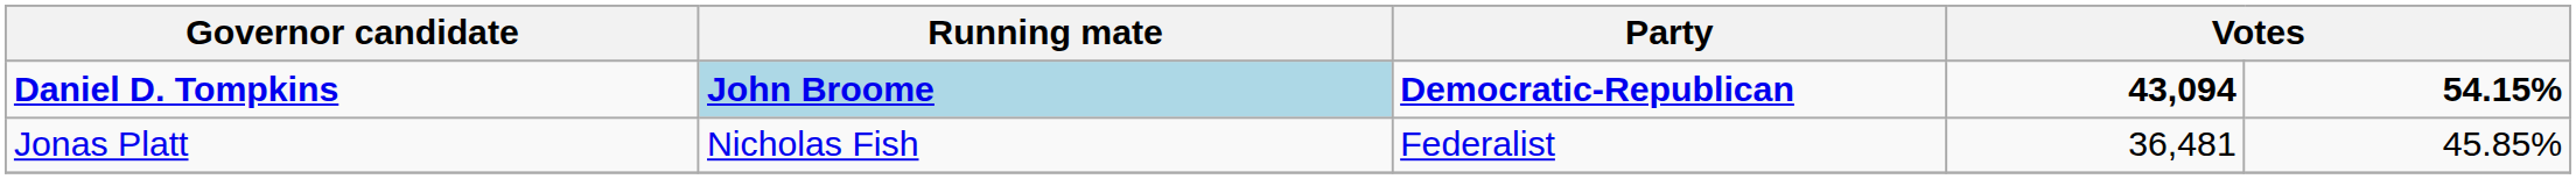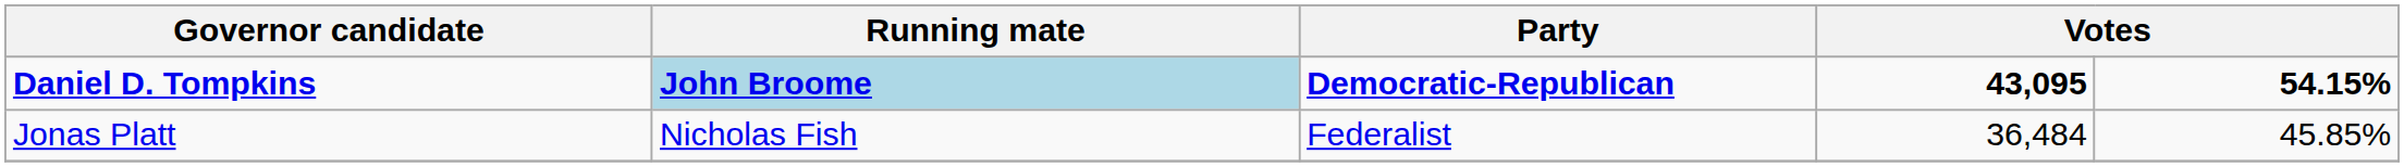Daniel D. Tompkins | column 4: 43,094 -> 43,095
Jonas Platt | column 4: 36,481 -> 36,484
